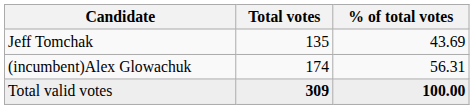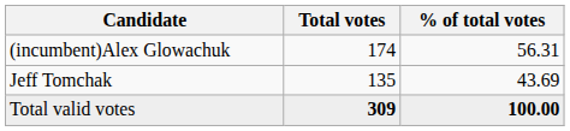rows swapped: (incumbent)Alex Glowachuk <-> Jeff Tomchak
